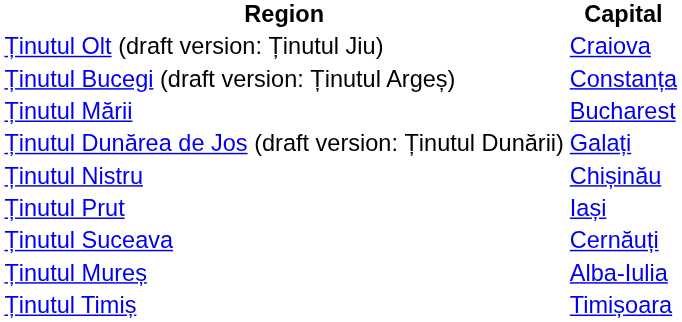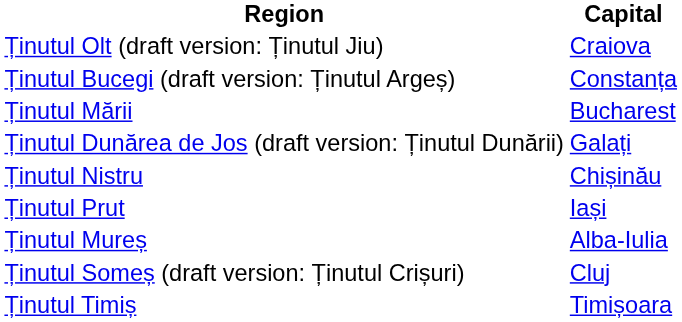- row: Ținutul Suceava | Cernăuți
+ row: Ținutul Someș (draft version: Ținutul Crișuri) | Cluj
